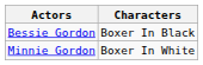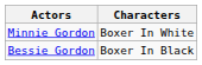rows swapped: Bessie Gordon <-> Minnie Gordon
